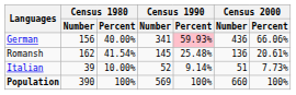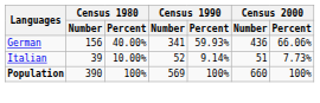German | Census 1990 / Percent: pink background -> no background
- row: Romansh | 162 | 41.54% | 145 | 25.48% | 136 | 20.61%
